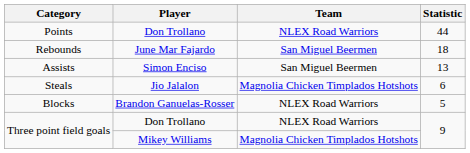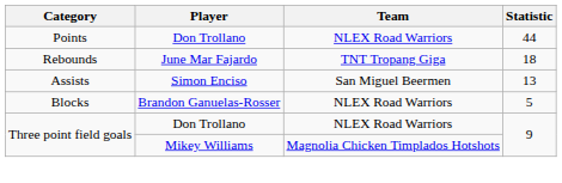Rebounds | Team: San Miguel Beermen -> TNT Tropang Giga
- row: Steals | Jio Jalalon | Magnolia Chicken Timplados Hotshots | 6
